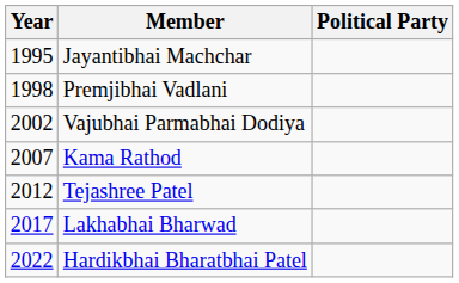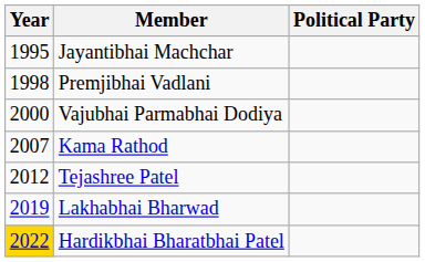Vajubhai Parmabhai Dodiya | Year: 2002 -> 2000
Lakhabhai Bharwad | Year: 2017 -> 2019
Hardikbhai Bharatbhai Patel | Year: no background -> gold background
